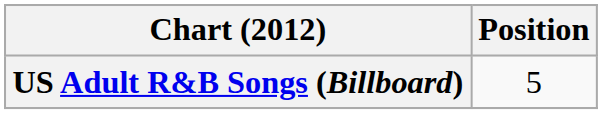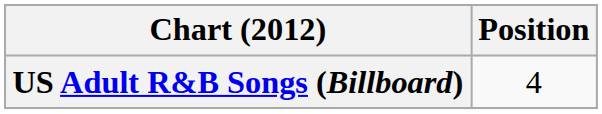US Adult R&B Songs (Billboard) | Position: 5 -> 4
